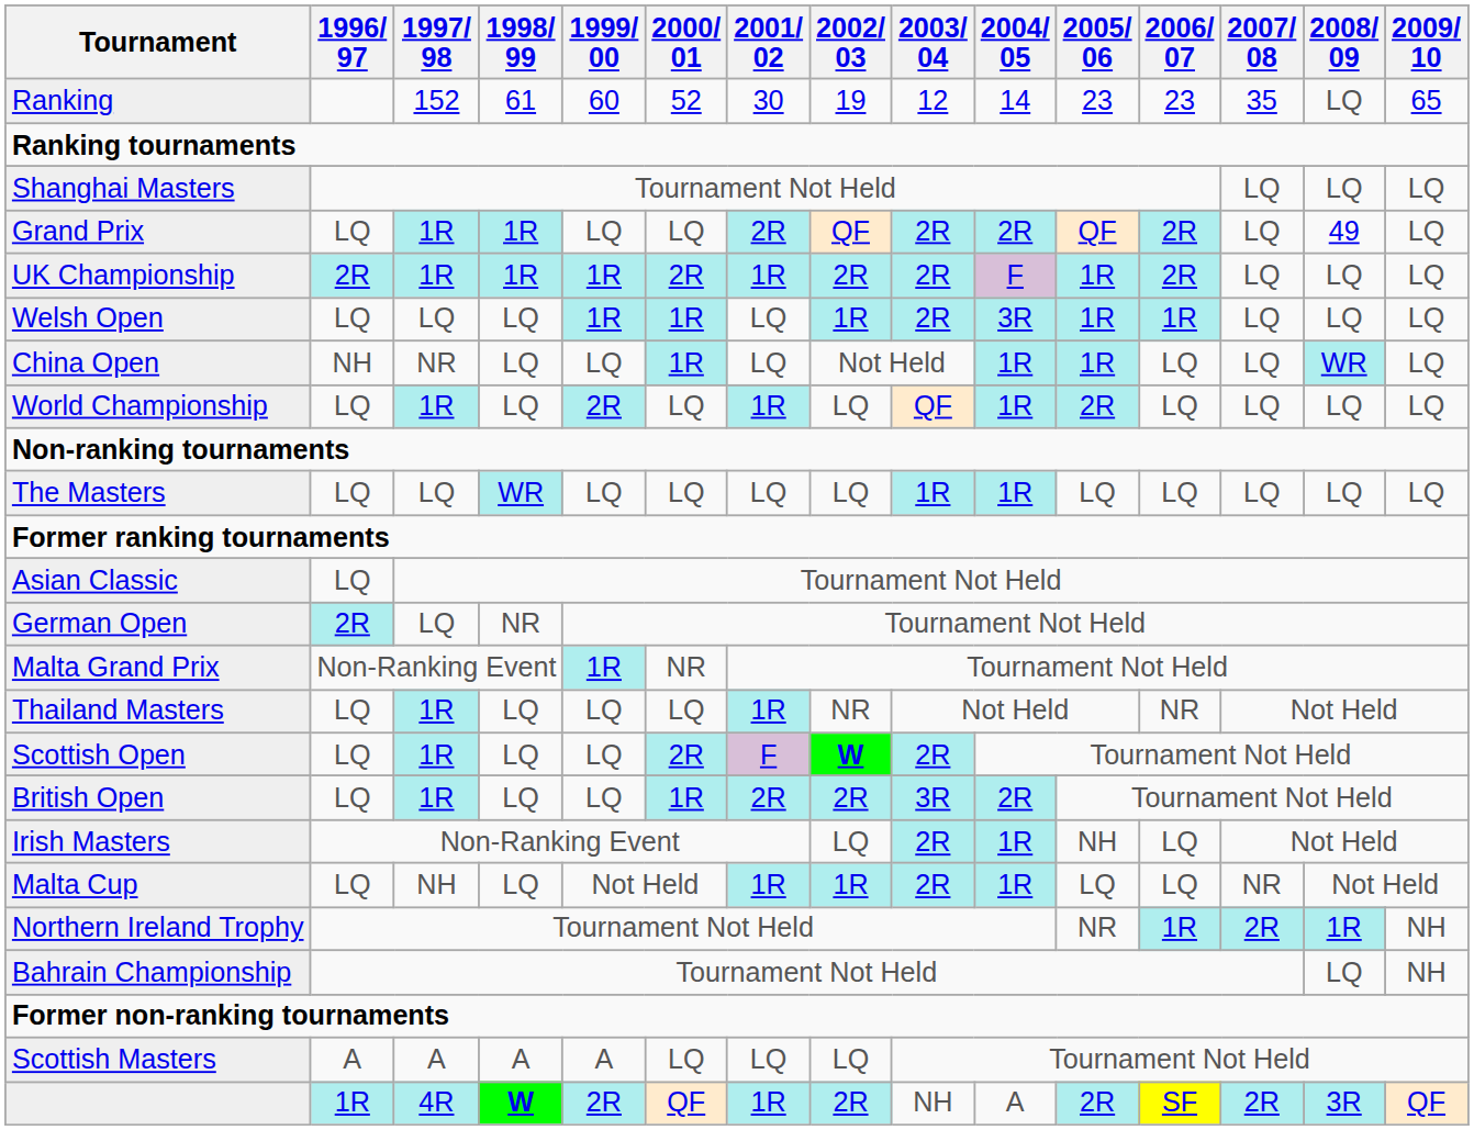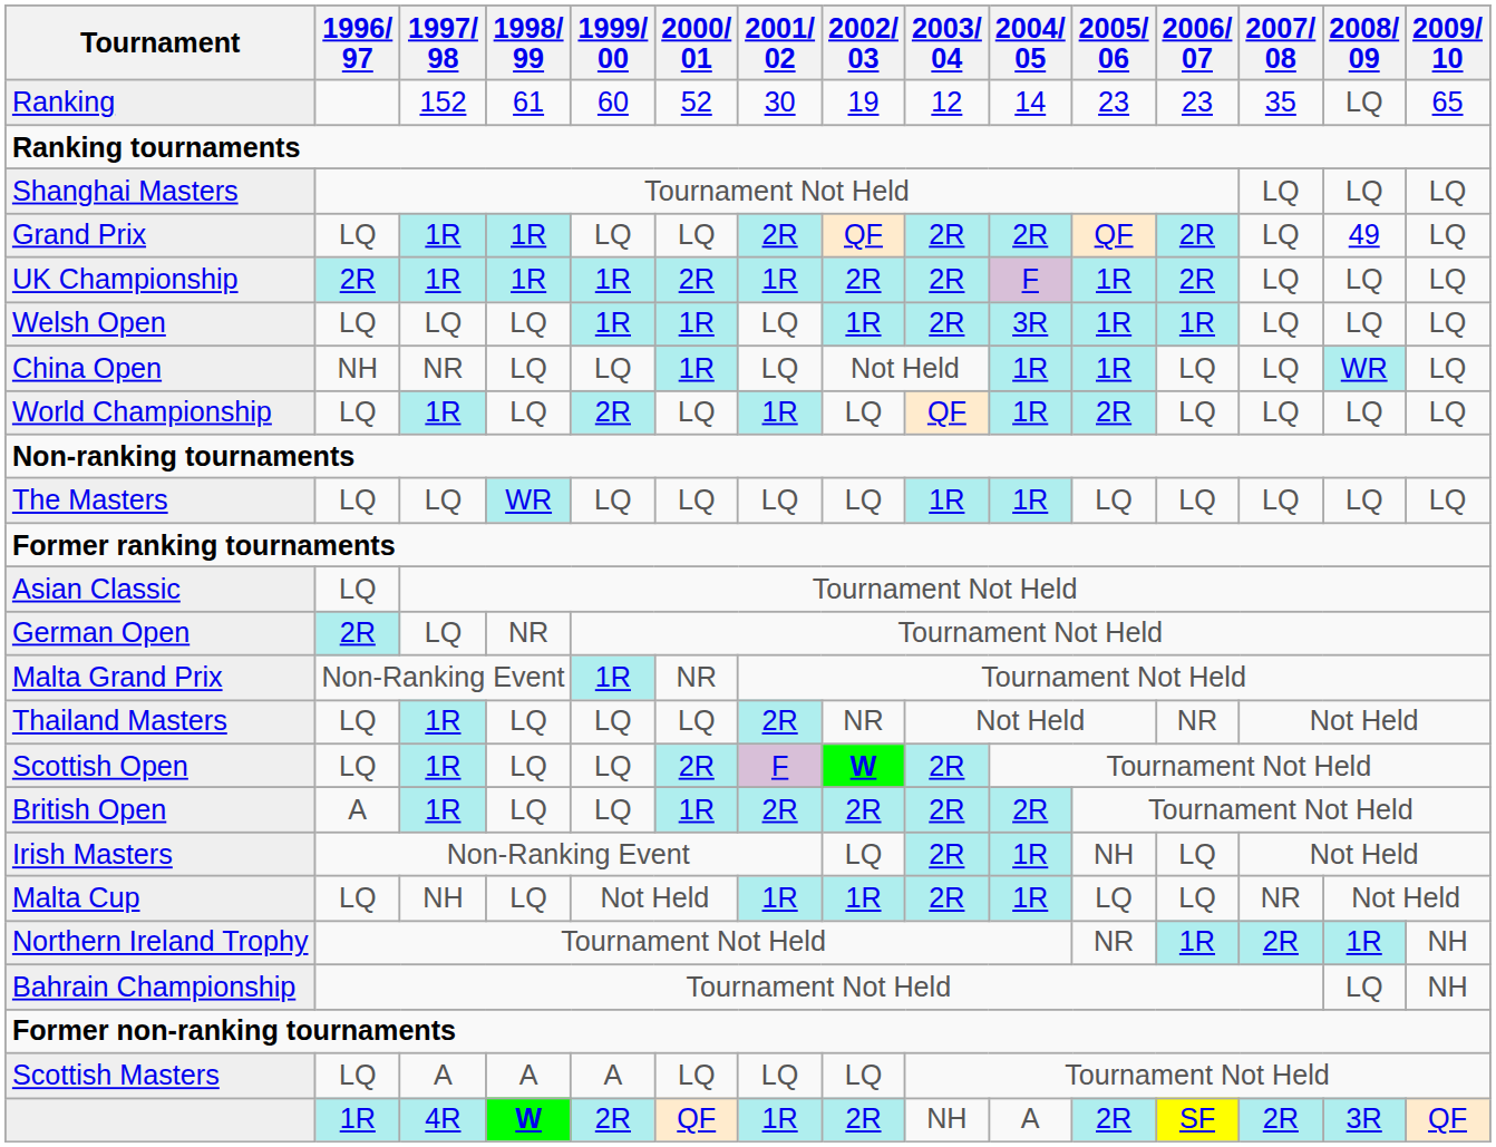Thailand Masters | 2001/ 02: 1R -> 2R
British Open | 1996/ 97: LQ -> A
British Open | 2003/ 04: 3R -> 2R
Scottish Masters | 1996/ 97: A -> LQ
